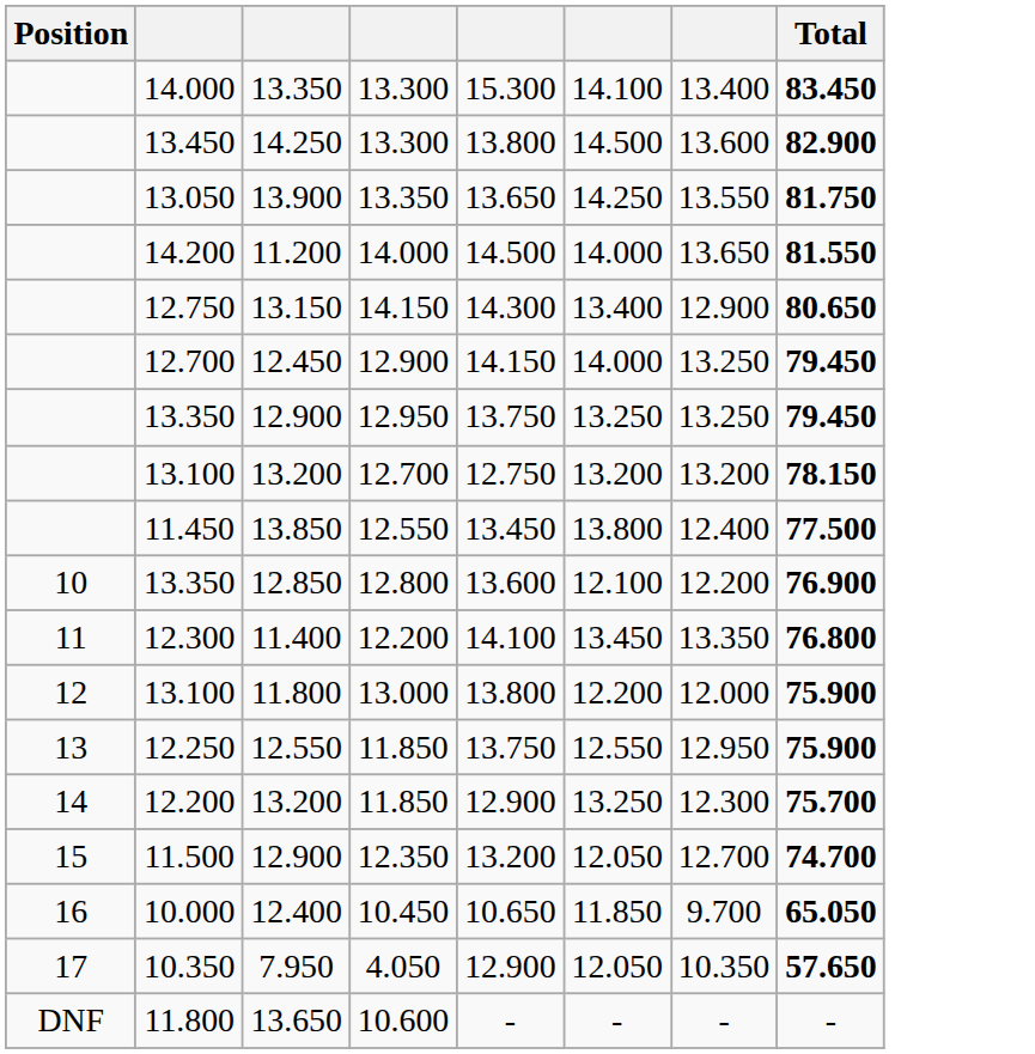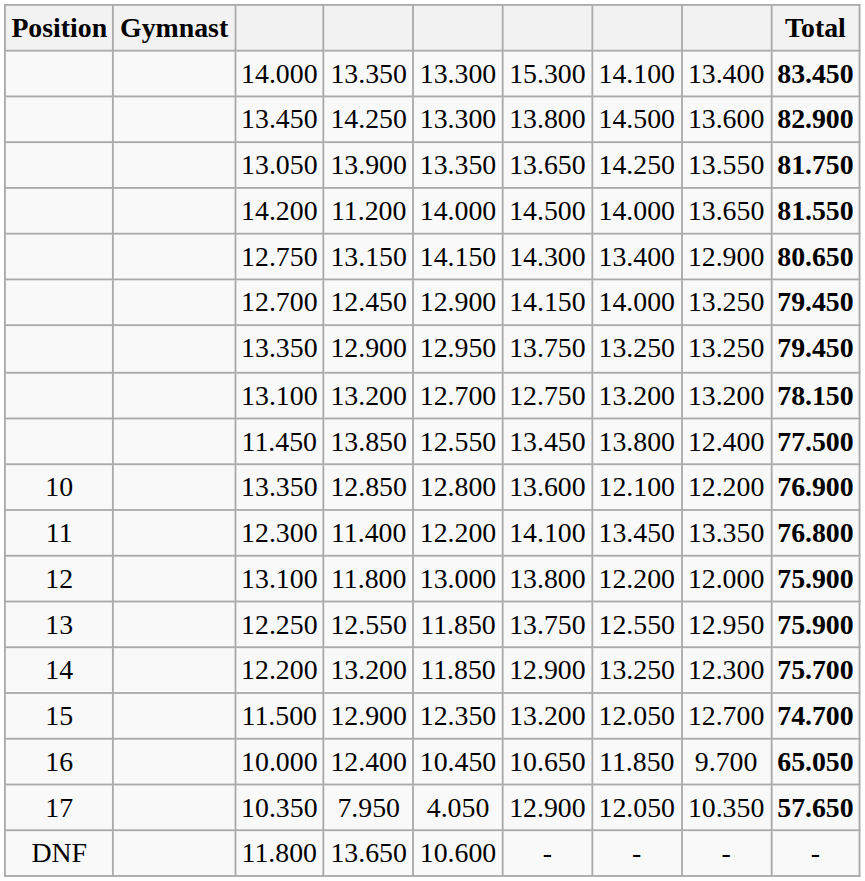+ column: Gymnast
